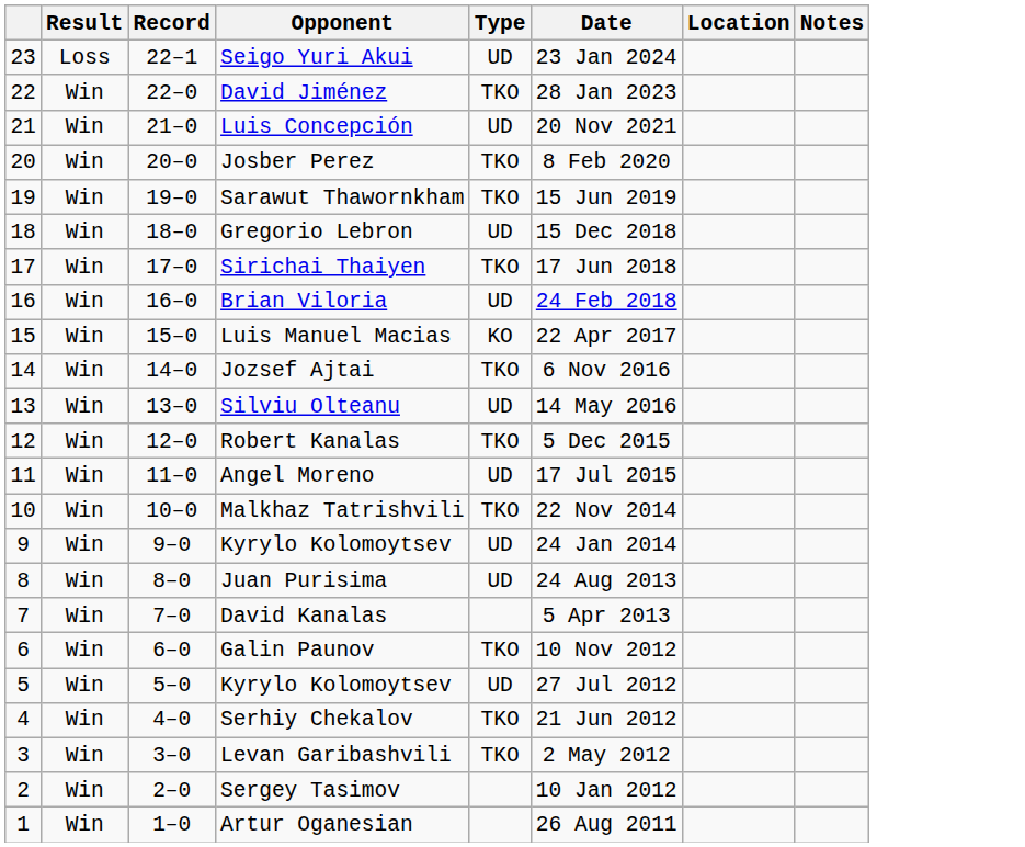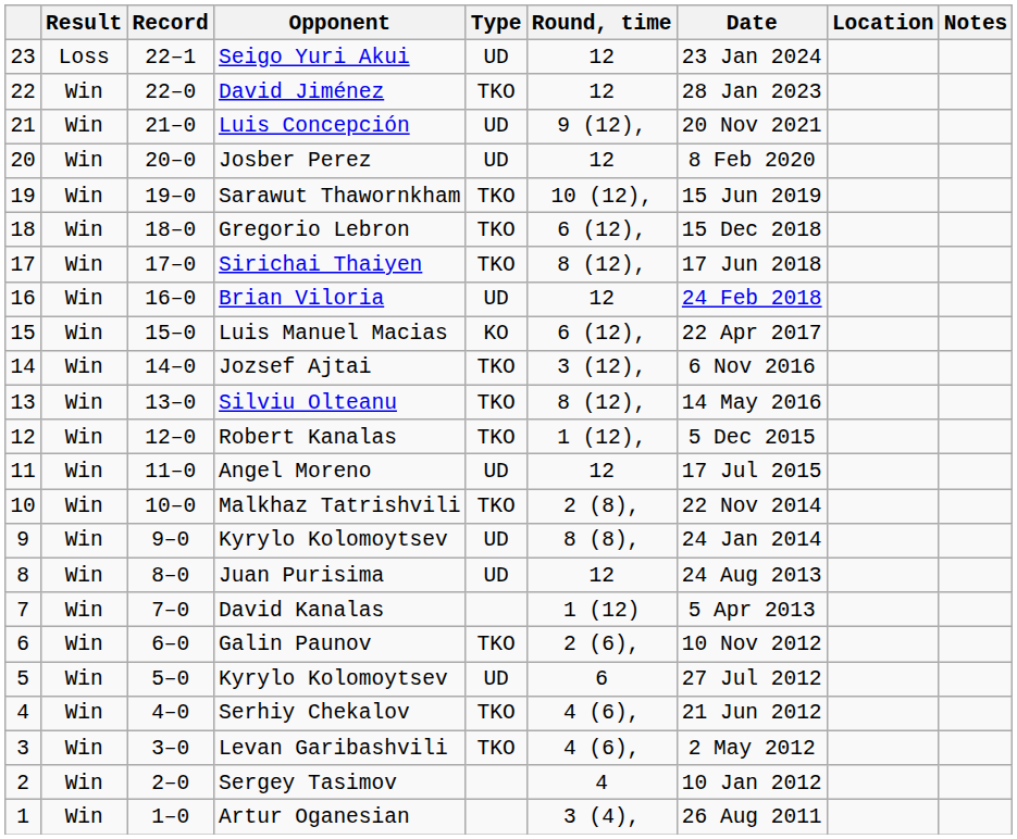+ column: Round, time | 12 | 12 | 9 (12), | 12 | 10 (12), | 6 (12), | 8 (12), | 12 | 6 (12), | 3 (12), | 8 (12), | 1 (12), | 12 | 2 (8), | 8 (8), | 12 | 1 (12) | 2 (6), | 6 | 4 (6), | 4 (6), | 4 | 3 (4),
Josber Perez | Type: TKO -> UD
Gregorio Lebron | Type: UD -> TKO
Silviu Olteanu | Type: UD -> TKO
